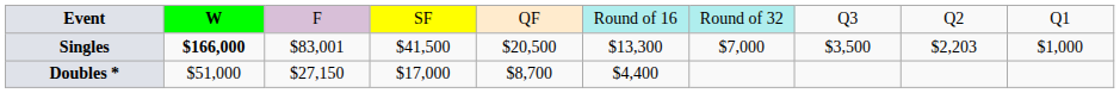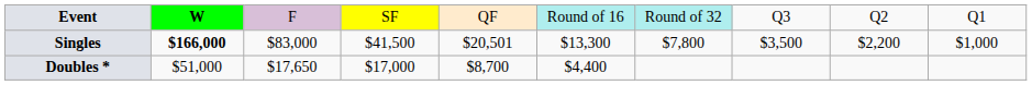Singles | column 3: $83,001 -> $83,000
Singles | column 5: $20,500 -> $20,501
Singles | column 7: $7,000 -> $7,800
Singles | column 9: $2,203 -> $2,200
Doubles * | column 3: $27,150 -> $17,650
